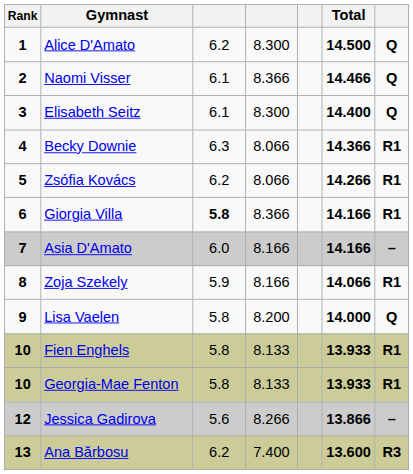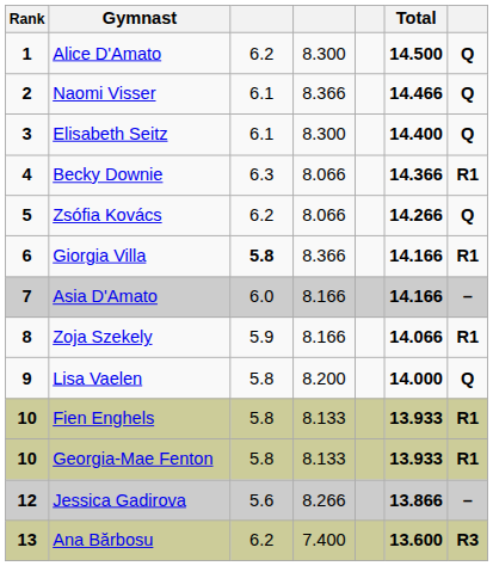Zsófia Kovács | column 7: R1 -> Q
